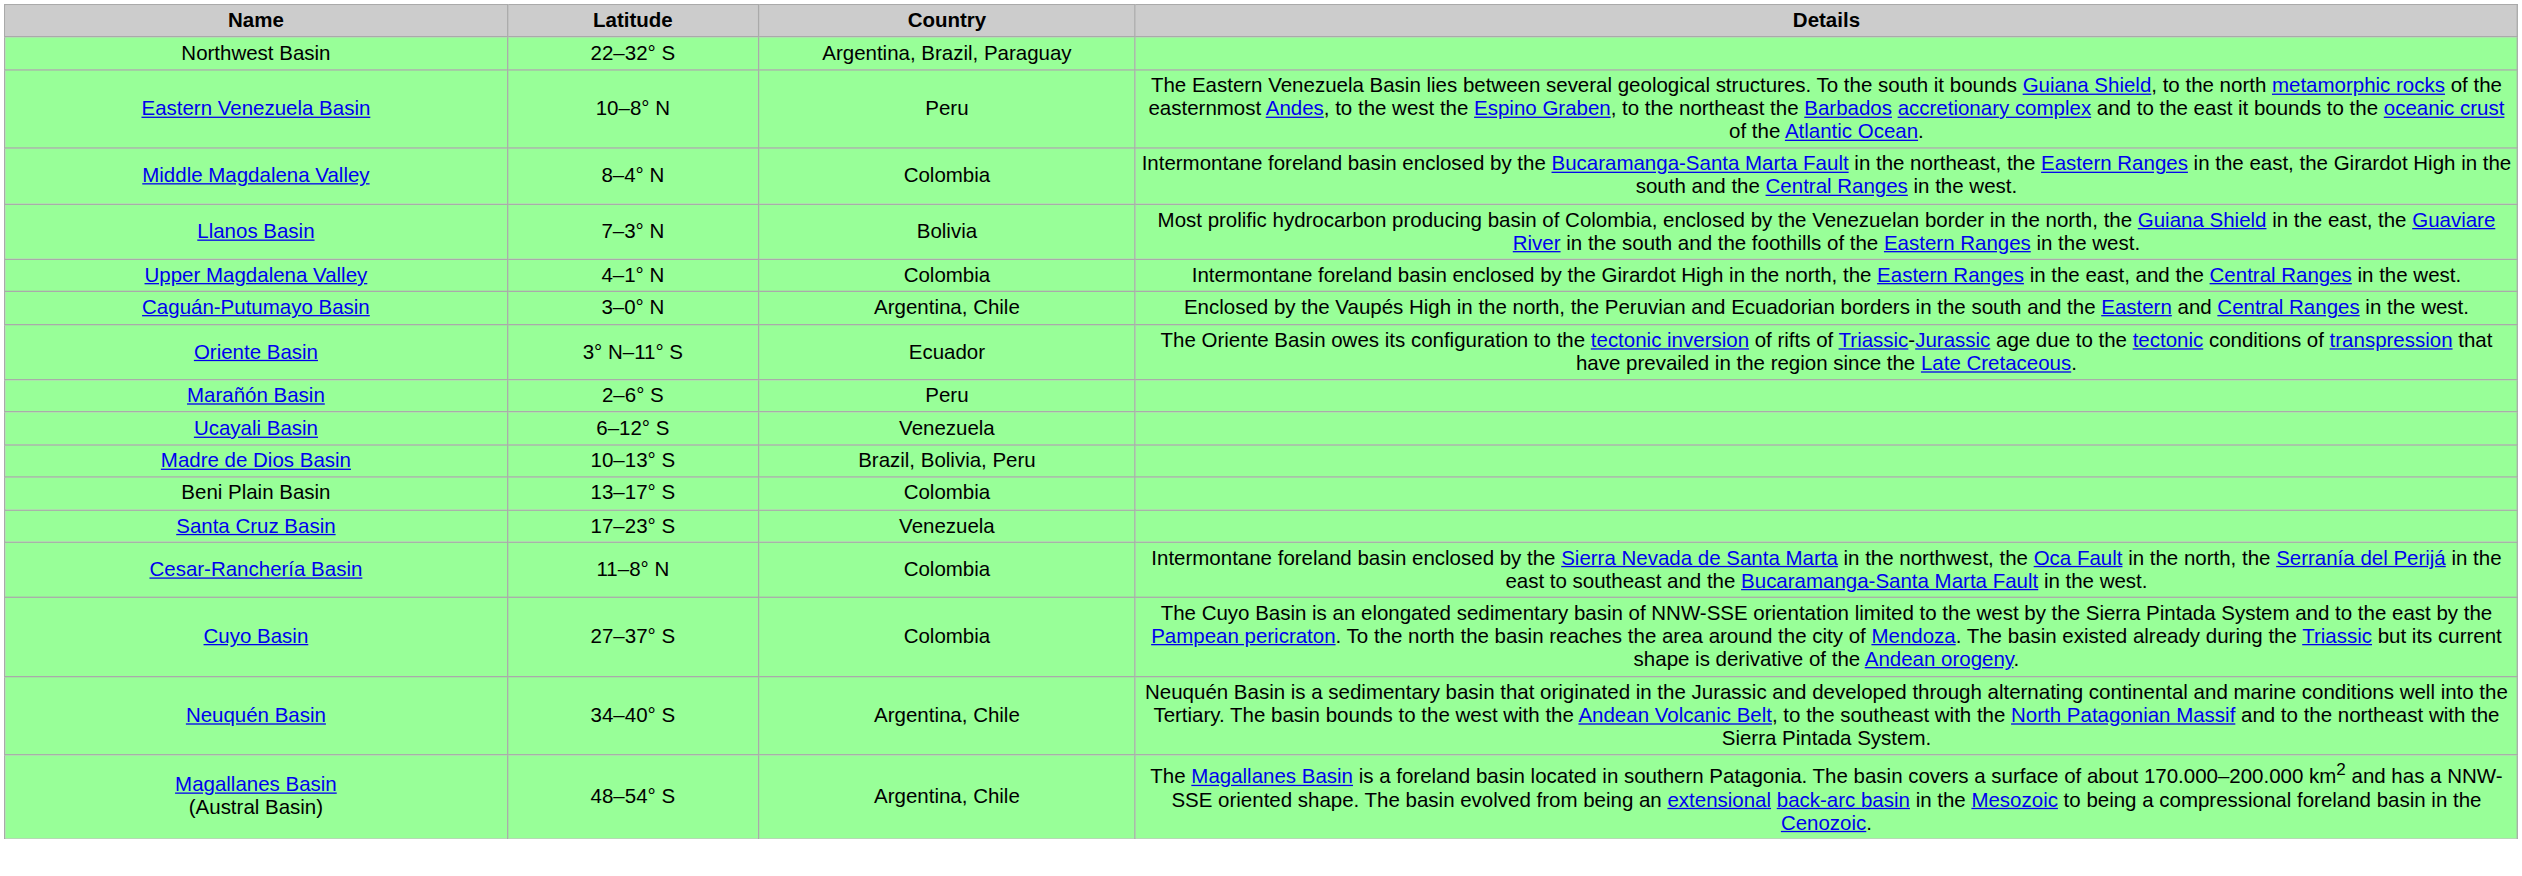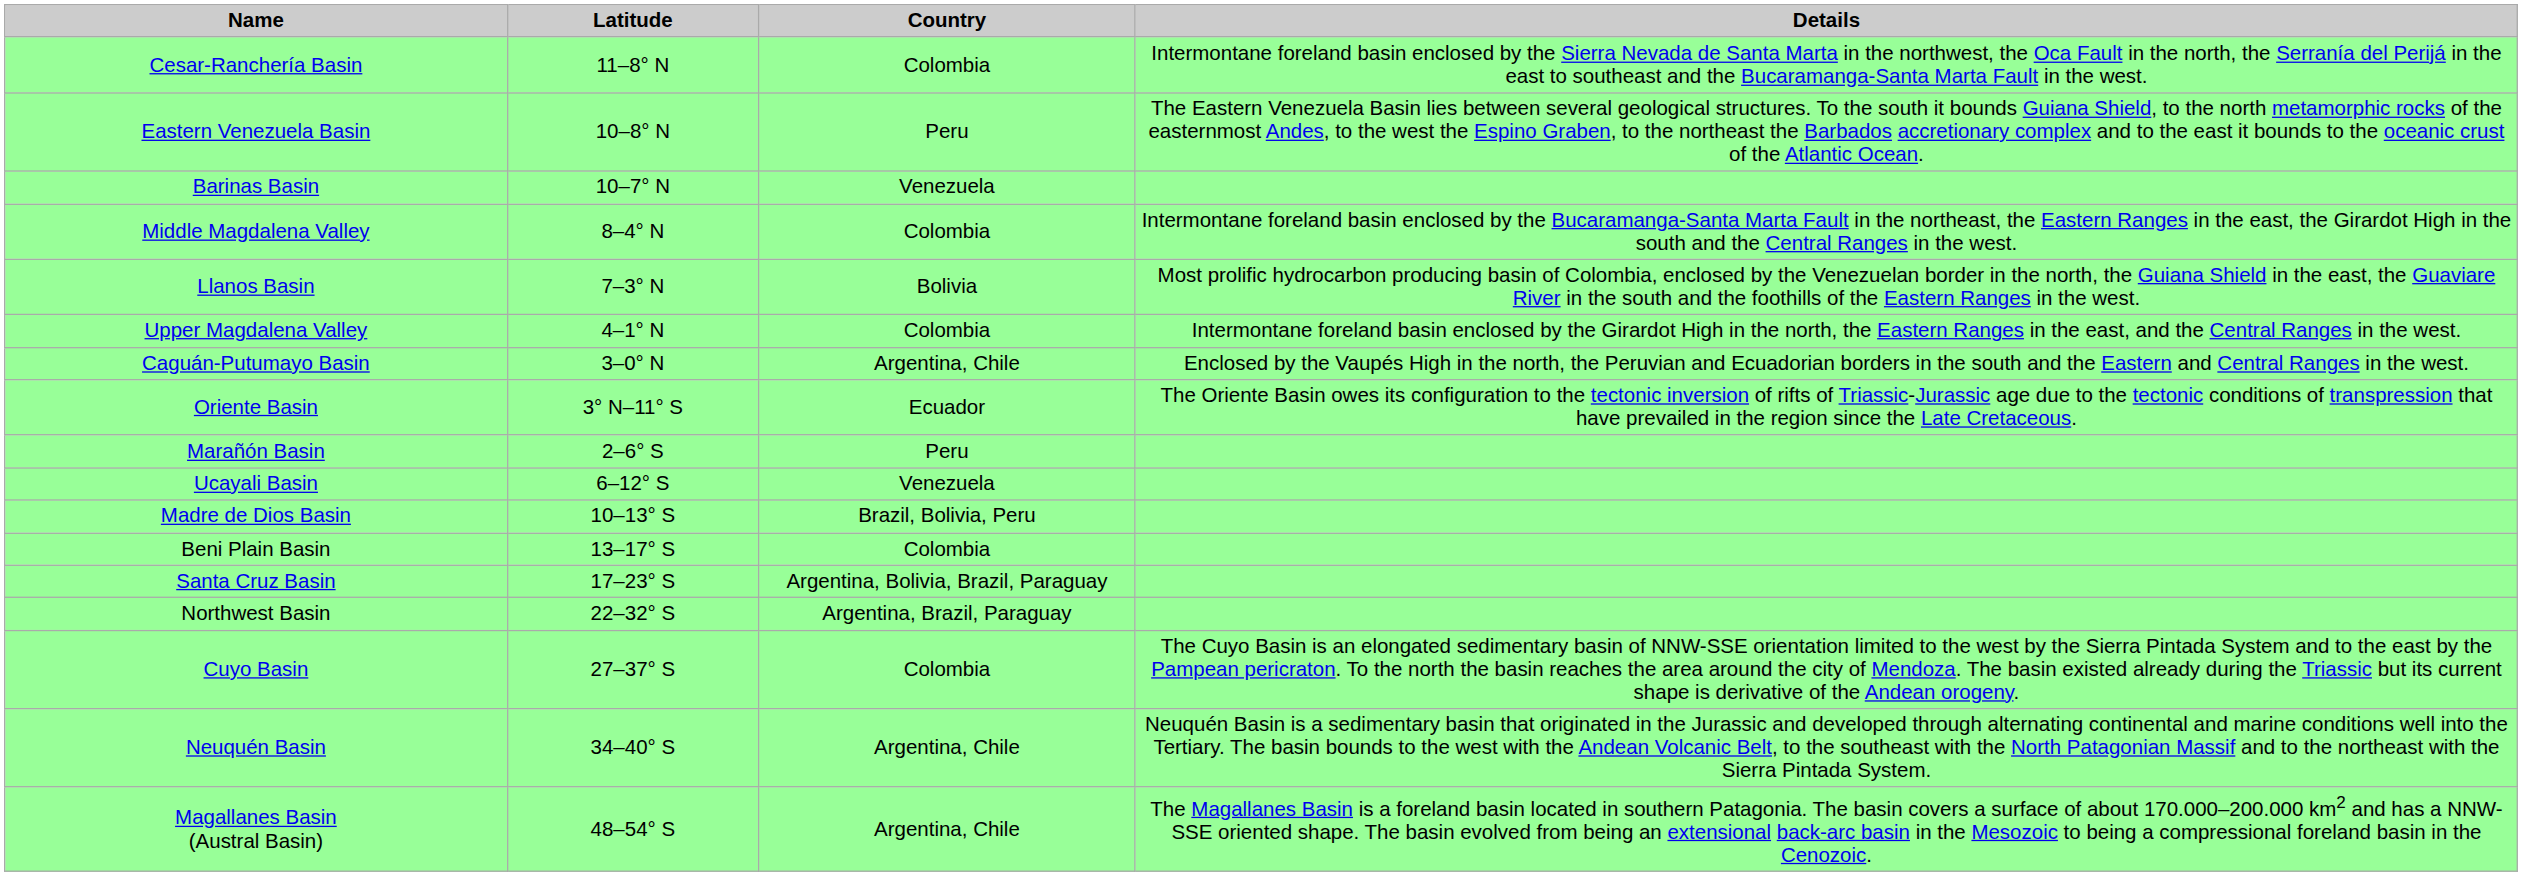rows swapped: Cesar-Ranchería Basin <-> Northwest Basin
+ row: Barinas Basin | 10–7° N | Venezuela
Santa Cruz Basin | Country: Venezuela -> Argentina, Bolivia, Brazil, Paraguay
